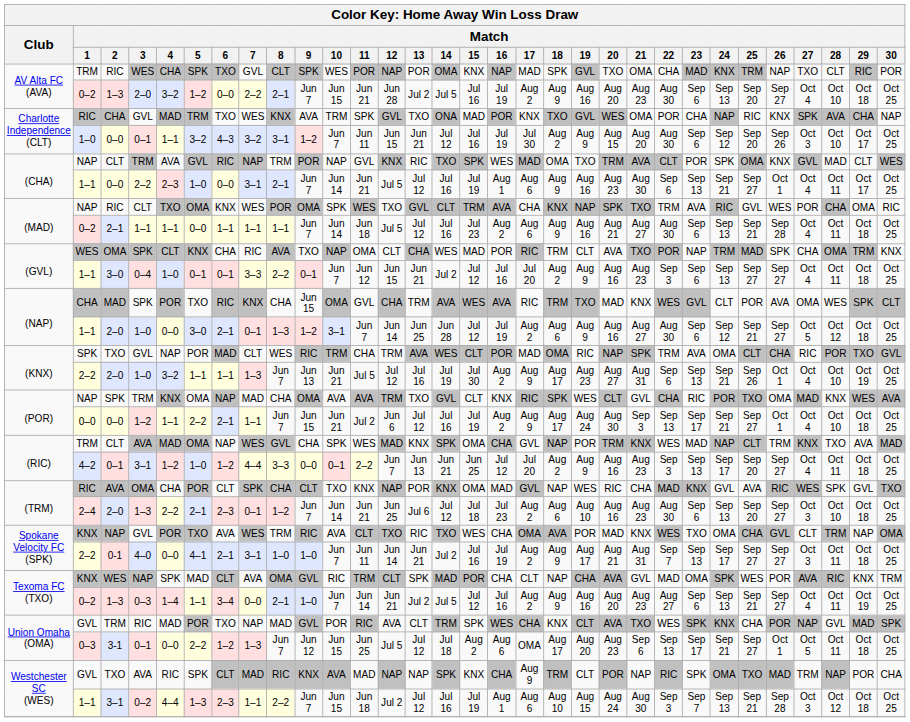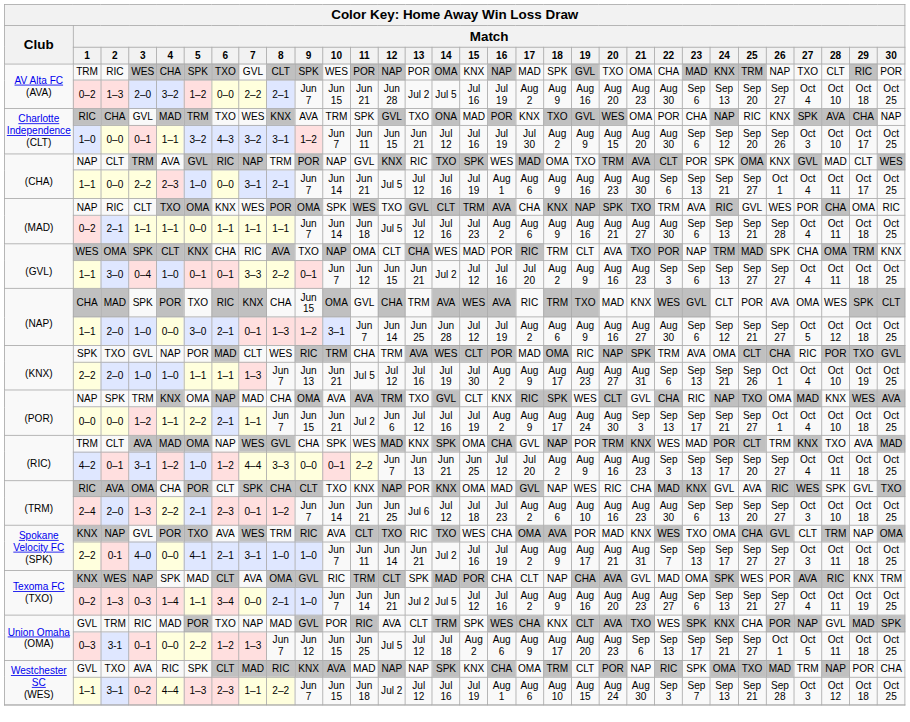(KNX) / 1–0 | Match / 4: 3–2 -> 1–0
(POR) / TRM | Match / 24: POR -> NAP
(RIC) / AVA | Match / 24: NAP -> POR
Union Omaha (OMA) / 0–1 | Match / 17: OMA -> Aug 9
Westchester SC (WES) / AVA | Match / 17: Aug 9 -> OMA
